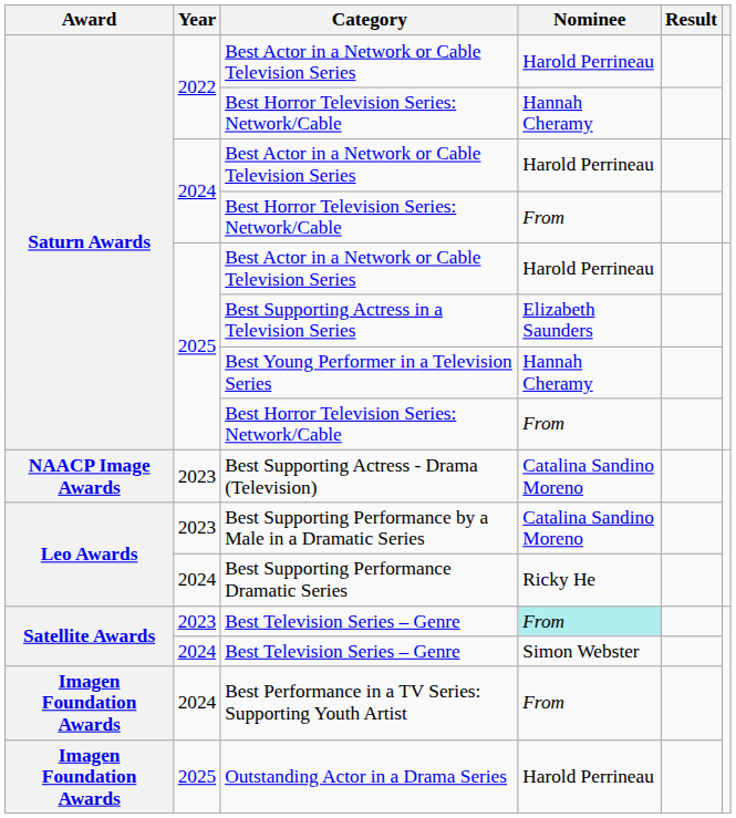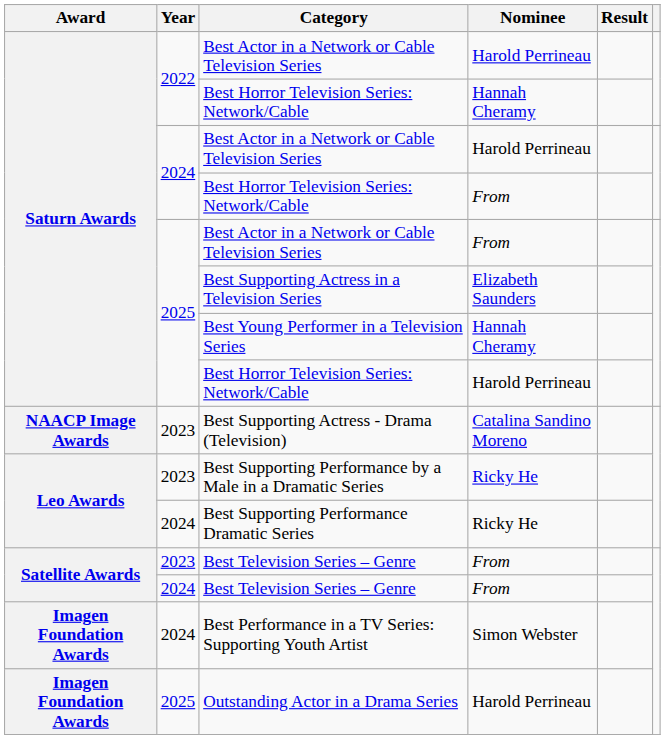2025 / Best Actor in a Network or Cable Television Series | Nominee: Harold Perrineau -> From
2025 / Best Horror Television Series: Network/Cable | Nominee: From -> Harold Perrineau
Best Supporting Performance by a Male in a Dramatic Series | Nominee: Catalina Sandino Moreno -> Ricky He
2023 / Best Television Series – Genre | Nominee: paleturquoise background -> no background
2024 / Best Television Series – Genre | Nominee: Simon Webster -> From
Best Performance in a TV Series: Supporting Youth Artist | Nominee: From -> Simon Webster
